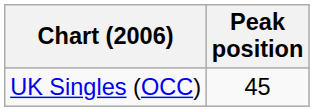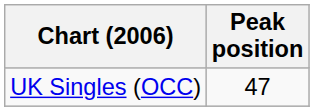UK Singles (OCC) | Peak position: 45 -> 47
